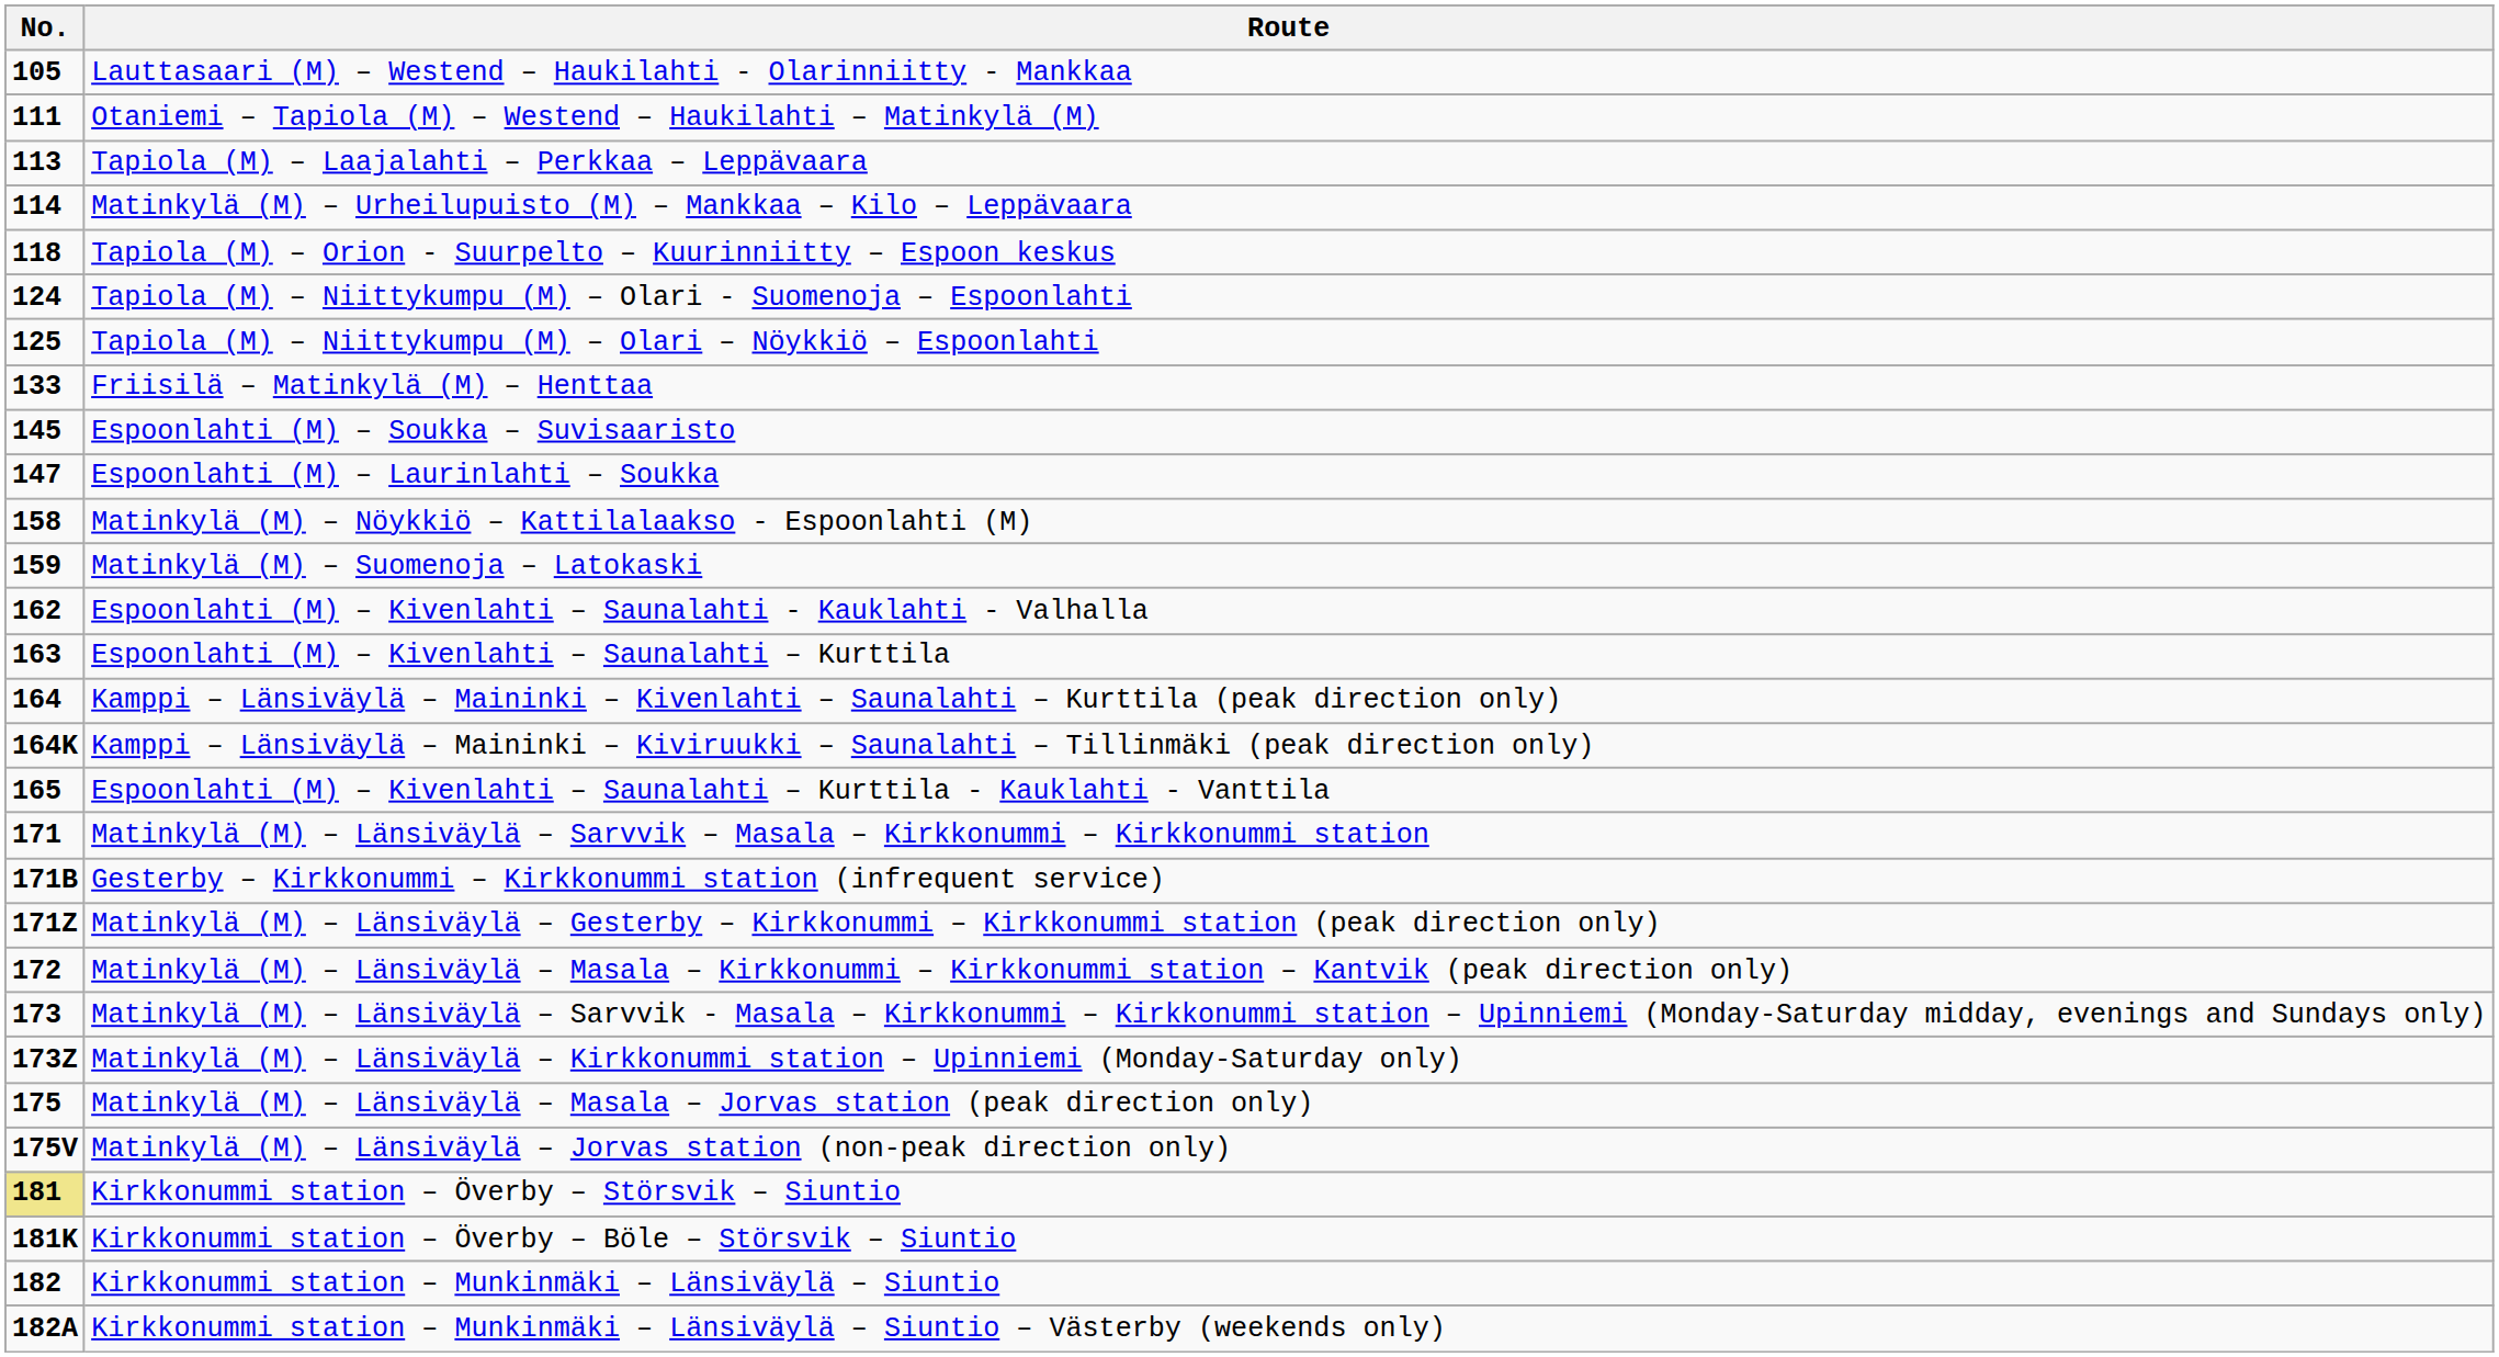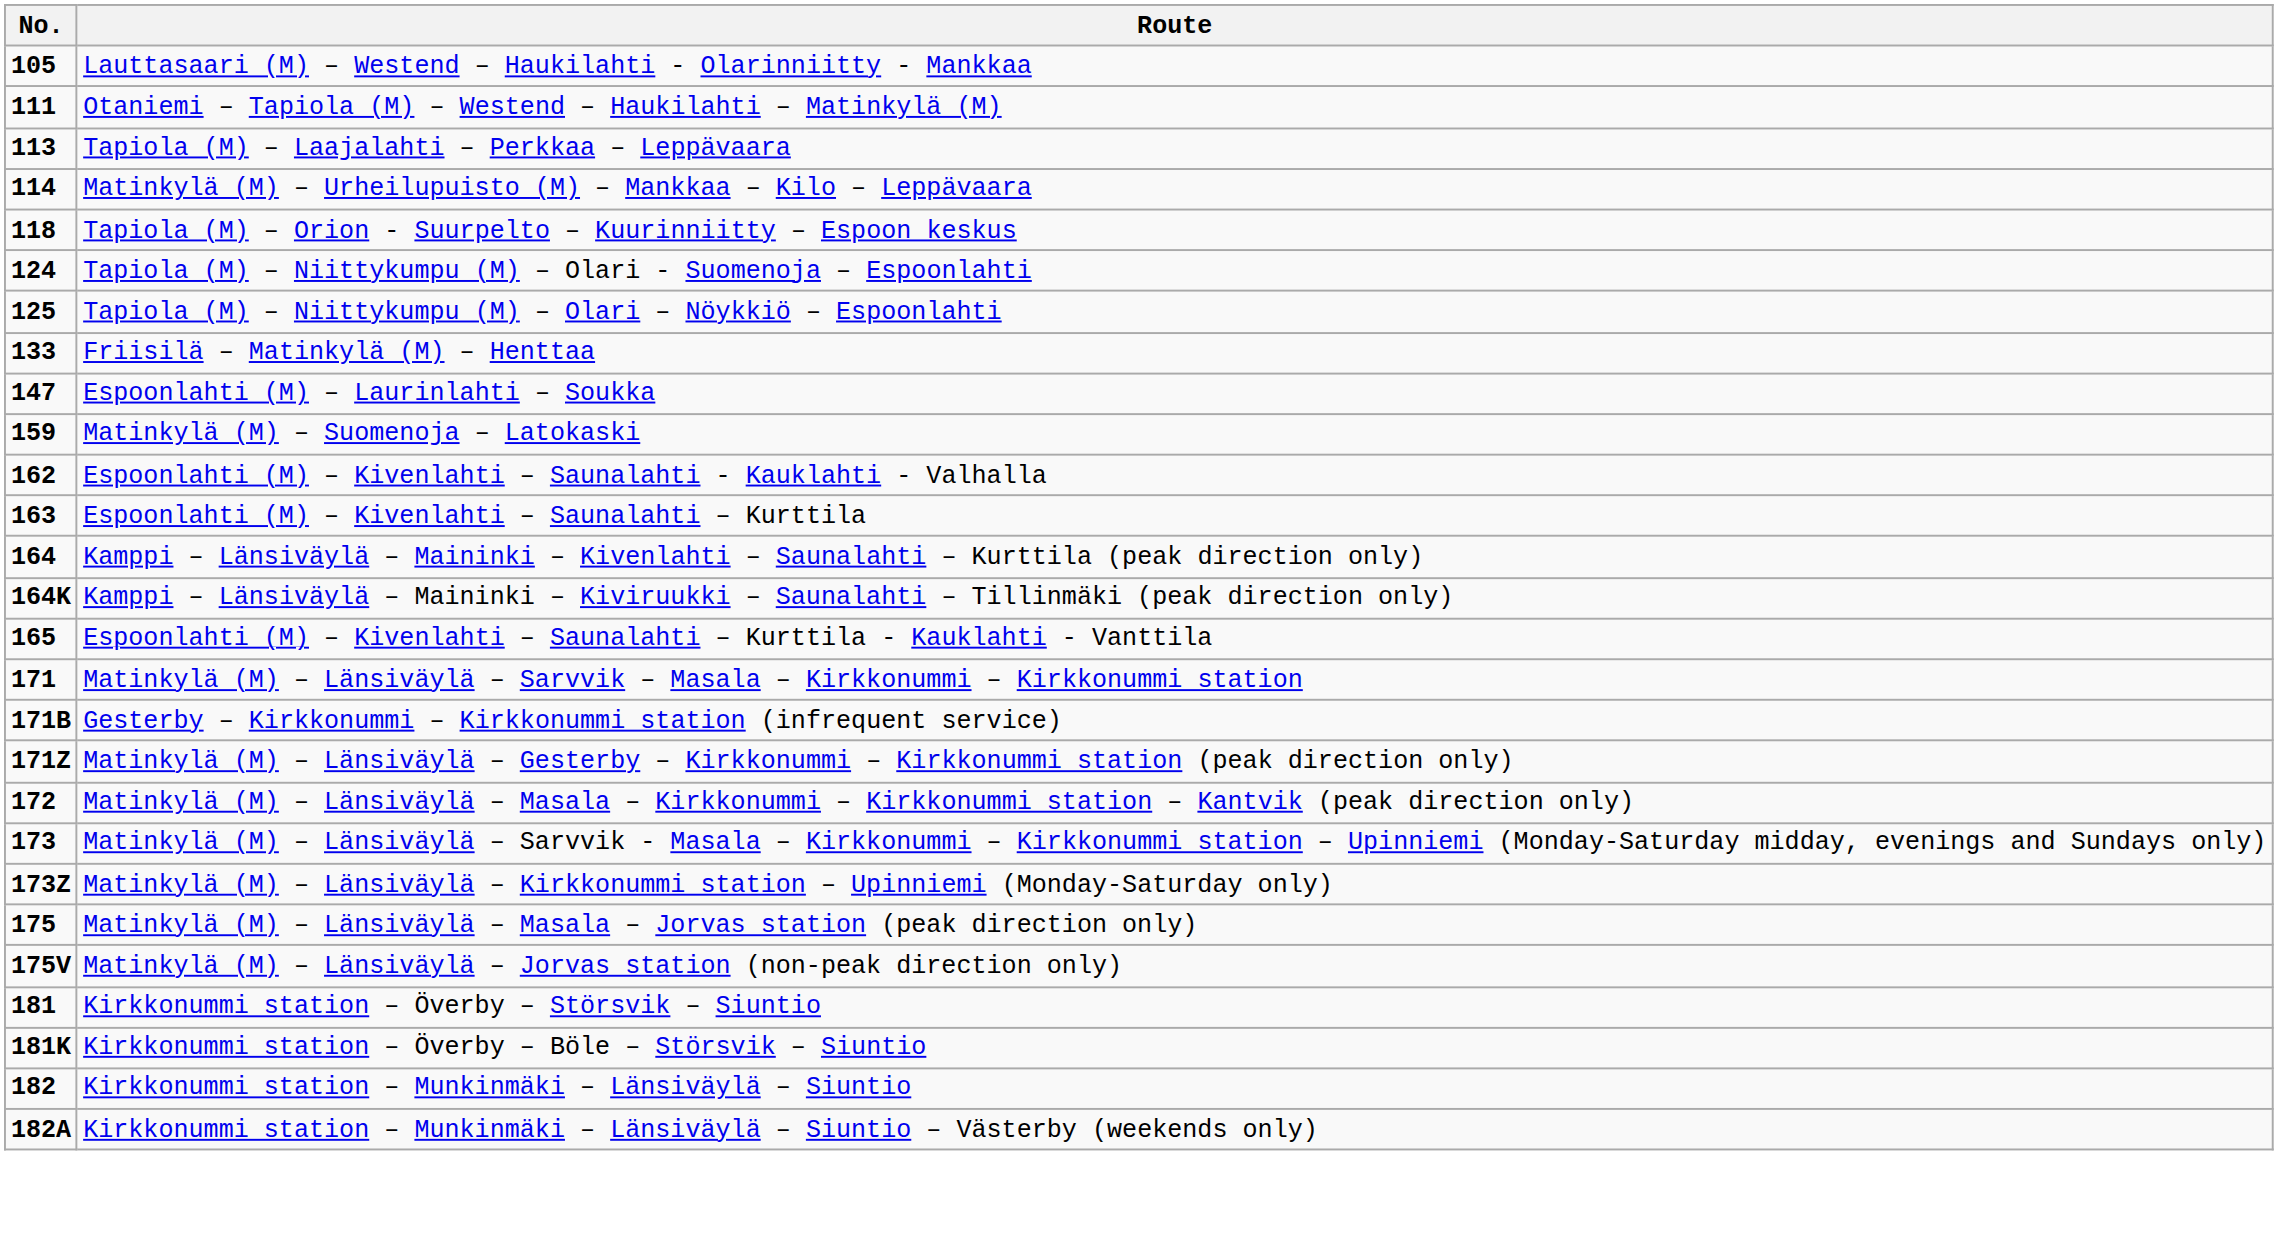- row: 145 | Espoonlahti (M) – Soukka – Suvisaaristo
- row: 158 | Matinkylä (M) – Nöykkiö – Kattilalaakso - Espoonlahti (M)
Kirkkonummi station – Överby – Störsvik – Siuntio | No.: khaki background -> no background
